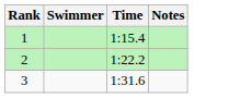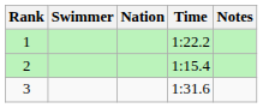+ column: Nation
1 | Time: 1:15.4 -> 1:22.2
2 | Time: 1:22.2 -> 1:15.4
